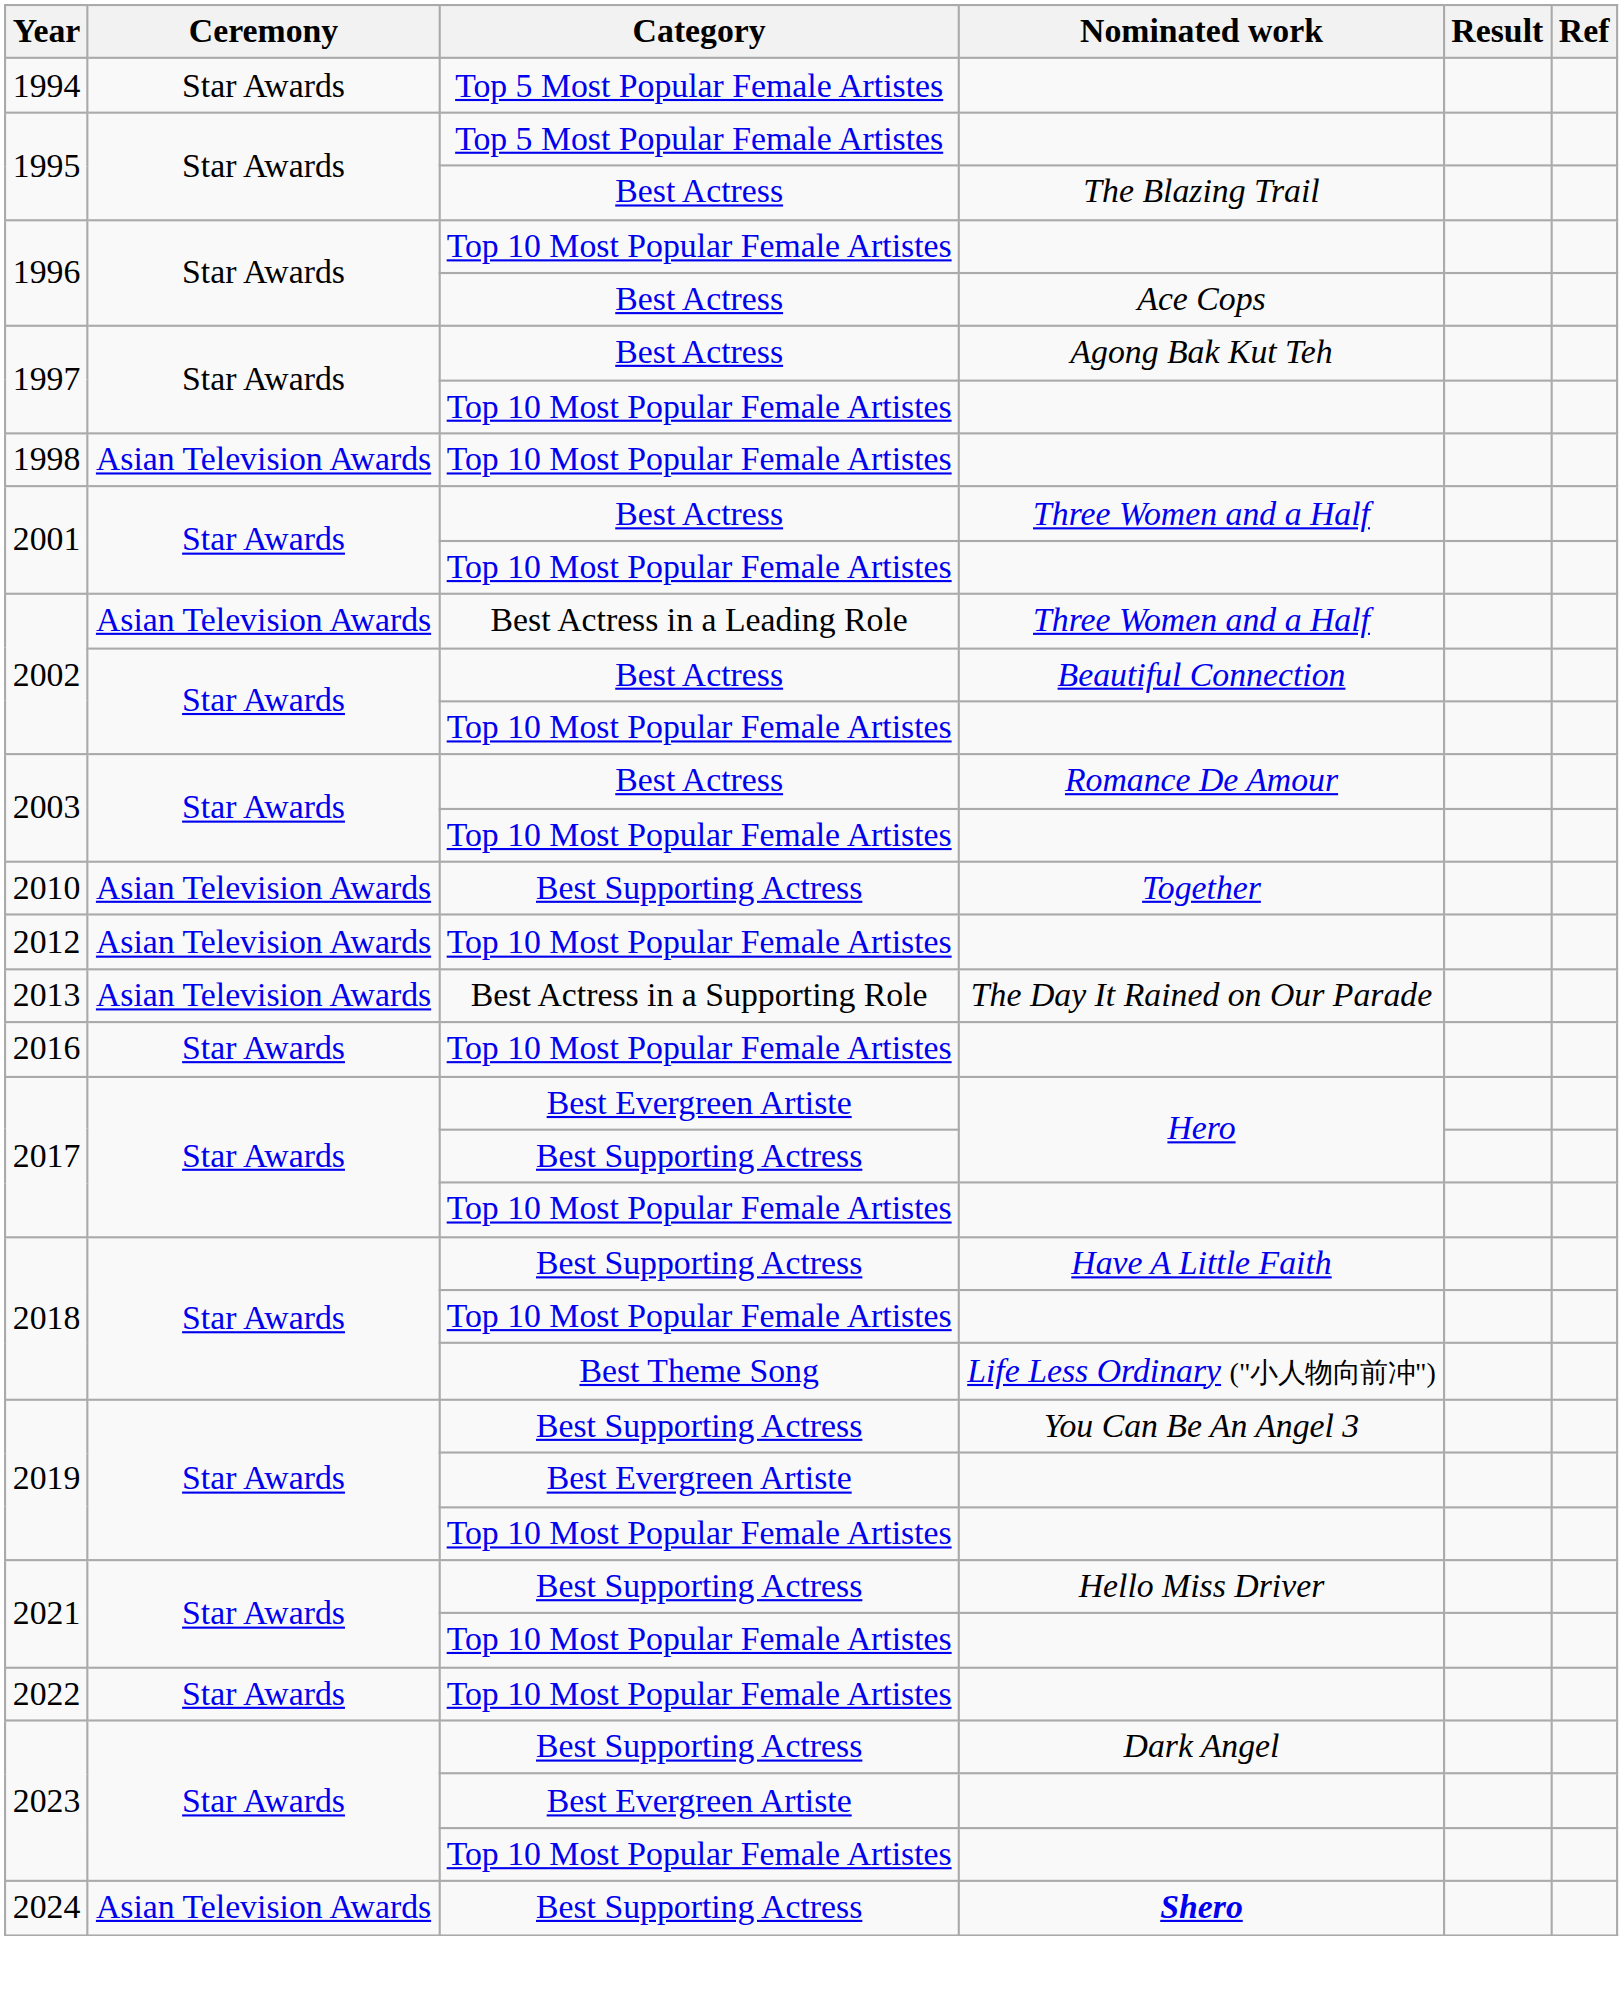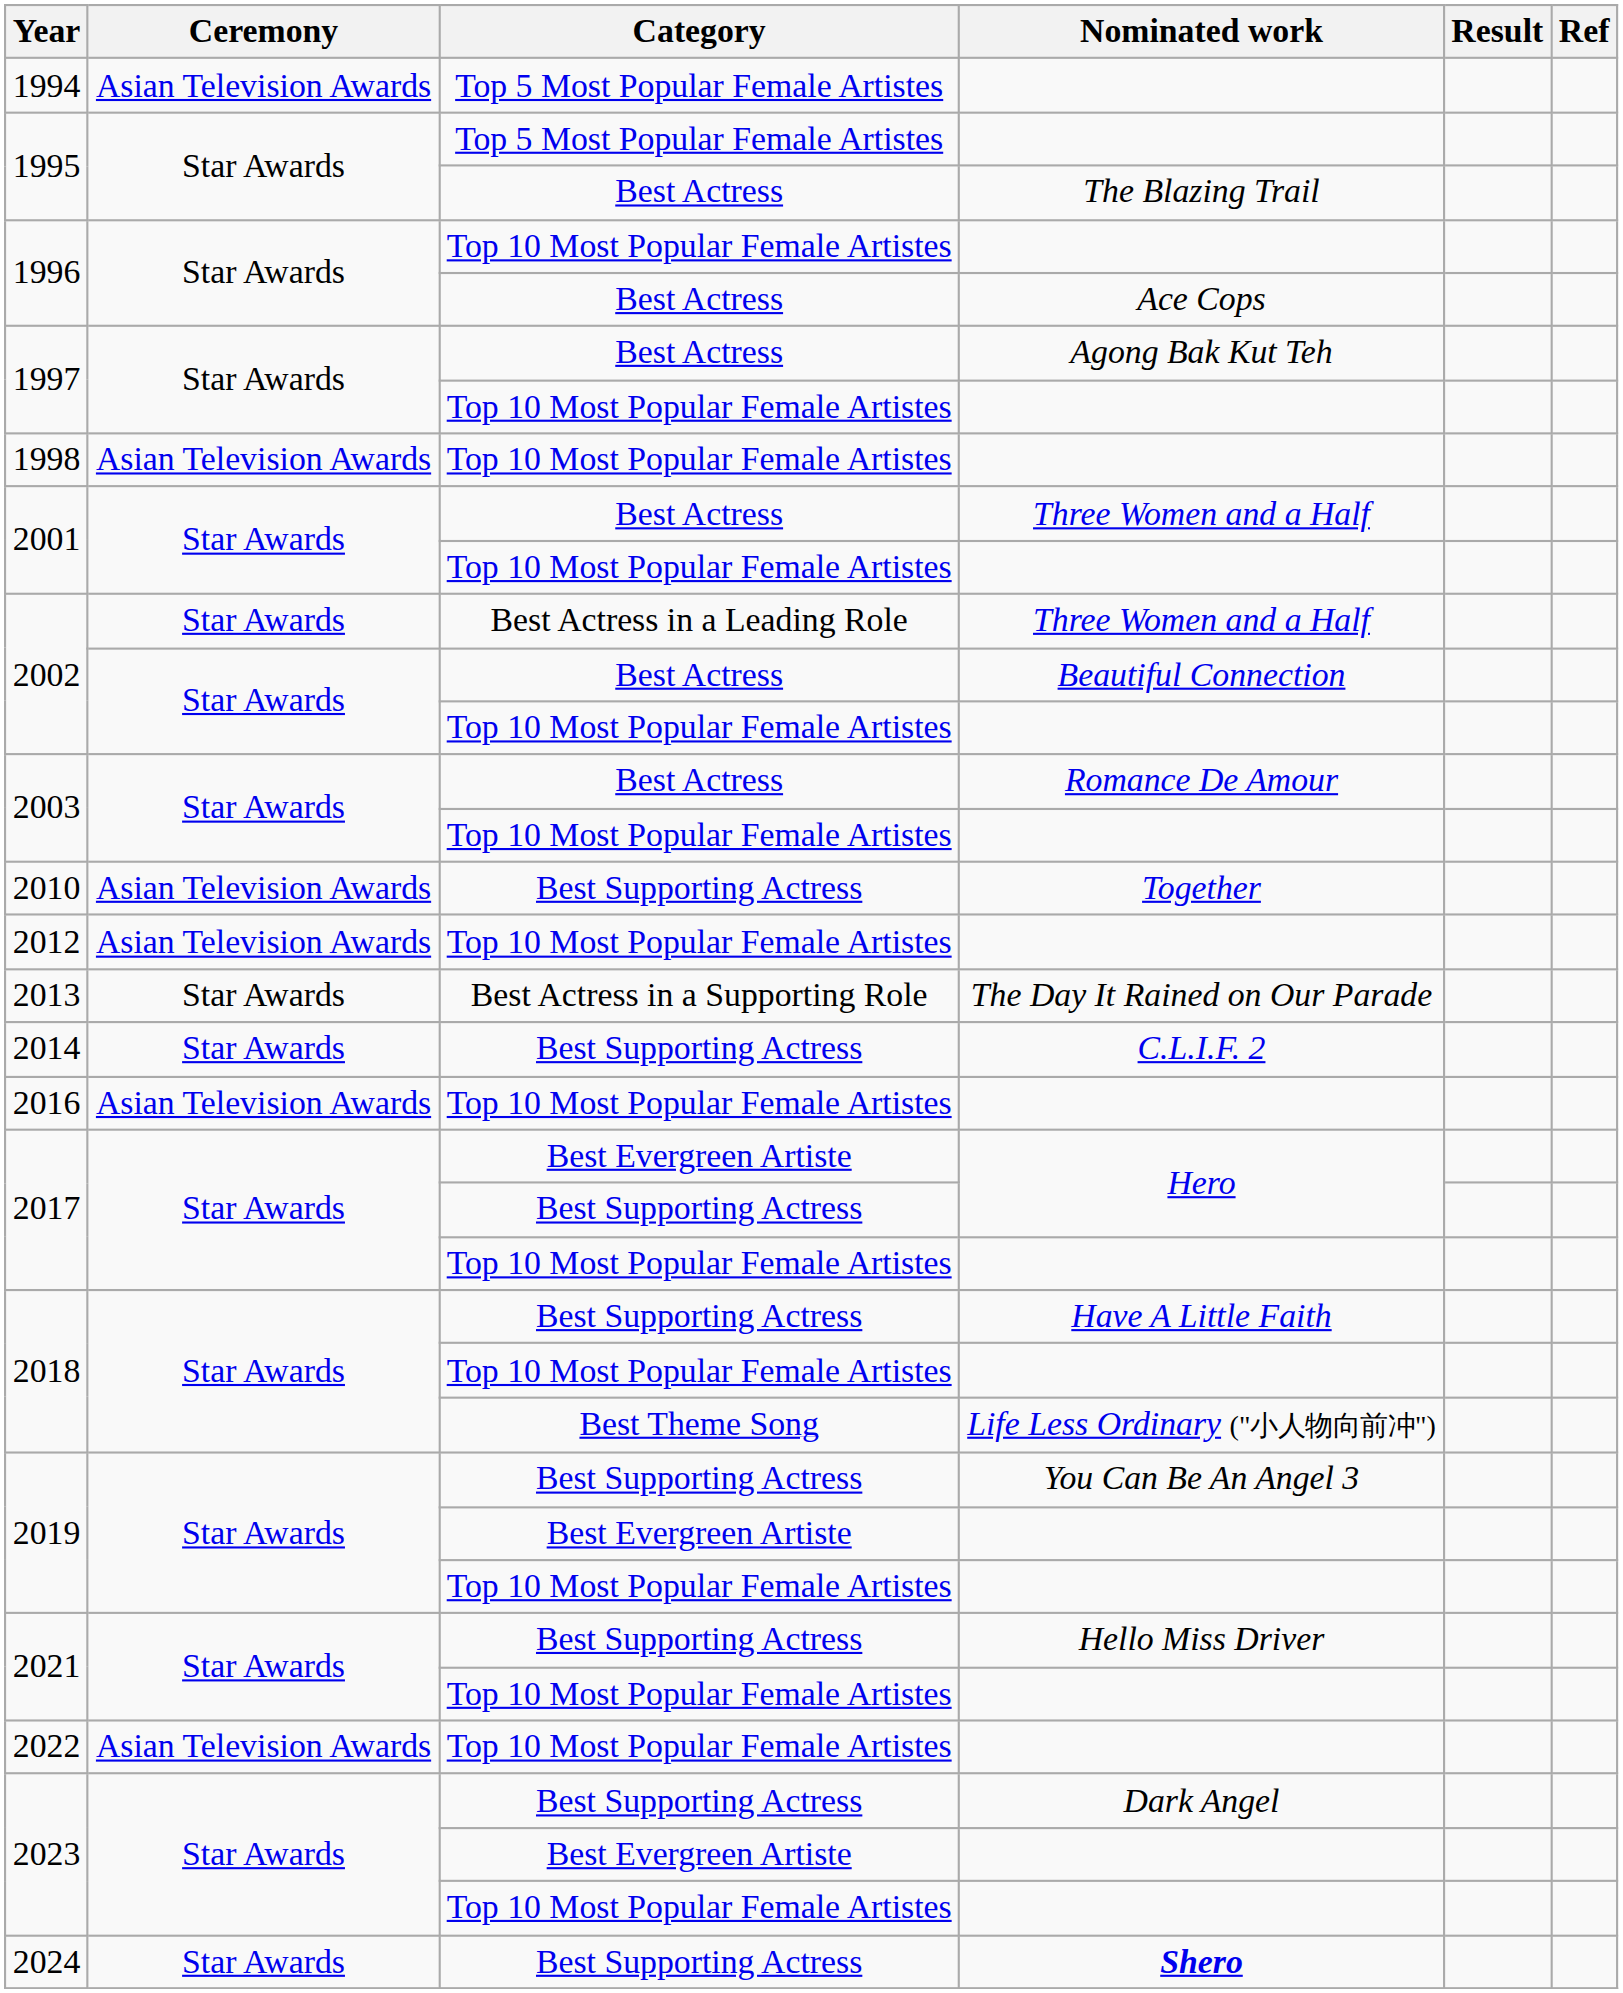1994 | Ceremony: Star Awards -> Asian Television Awards
2002 / Best Actress in a Leading Role | Ceremony: Asian Television Awards -> Star Awards
2013 | Ceremony: Asian Television Awards -> Star Awards
+ row: 2014 | Star Awards | Best Supporting Actress | C.L.I.F. 2
2016 | Ceremony: Star Awards -> Asian Television Awards
2022 | Ceremony: Star Awards -> Asian Television Awards
2024 | Ceremony: Asian Television Awards -> Star Awards
